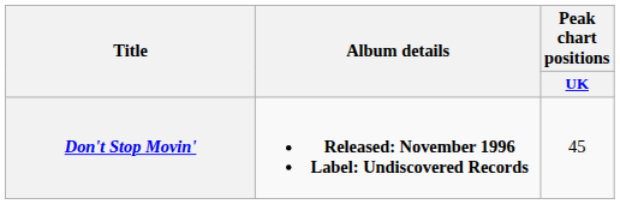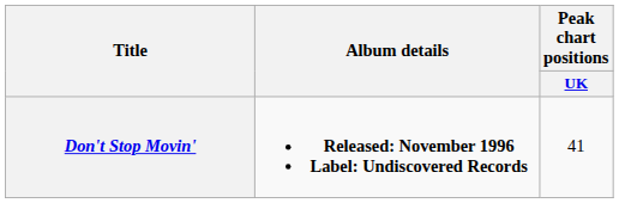Don't Stop Movin' | Peak chart positions / UK: 45 -> 41
